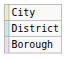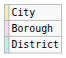rows swapped: Borough <-> District
